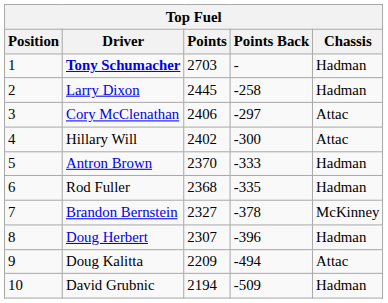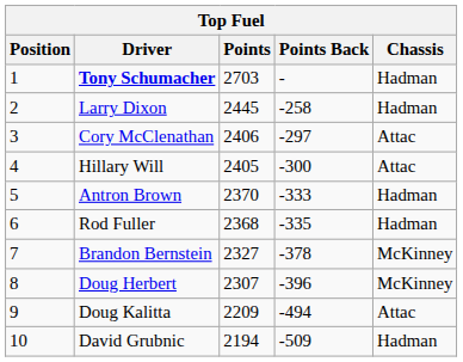Hillary Will | Points: 2402 -> 2405
Doug Herbert | Chassis: Hadman -> McKinney
